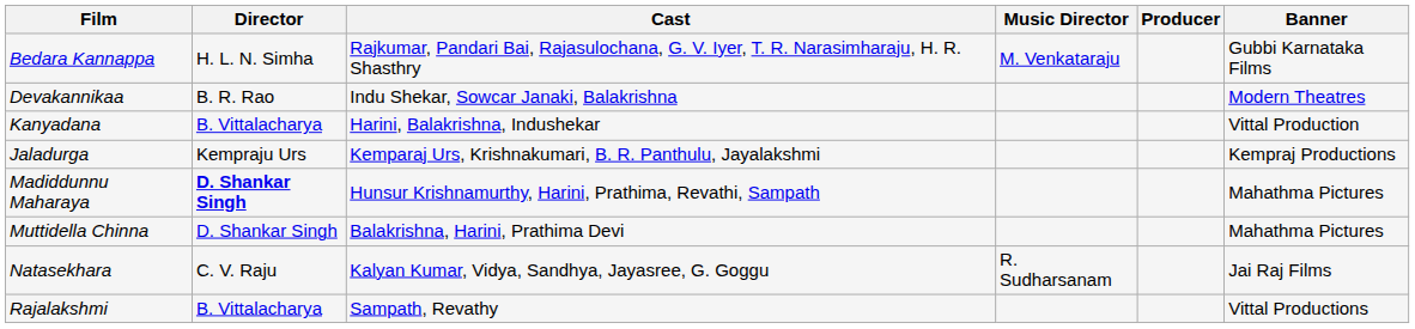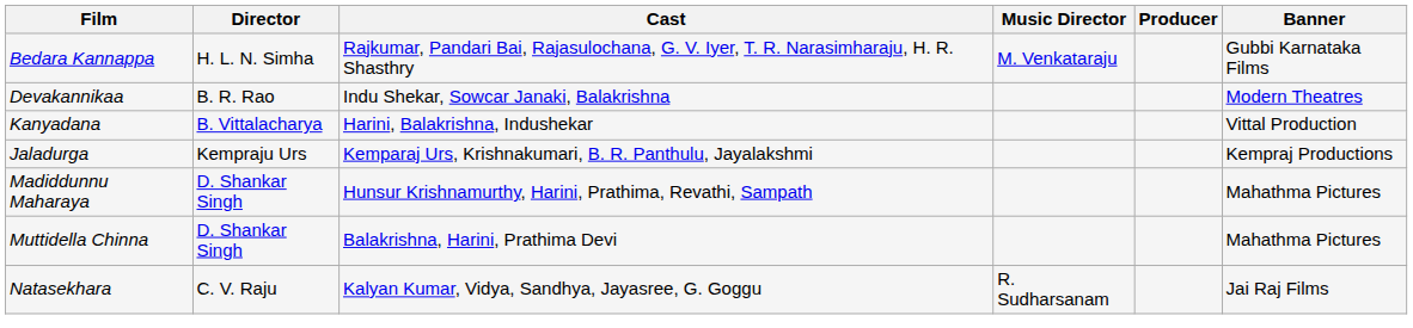Madiddunnu Maharaya | Director: bold -> normal
- row: Rajalakshmi | B. Vittalacharya | Sampath, Revathy | Vittal Productions
